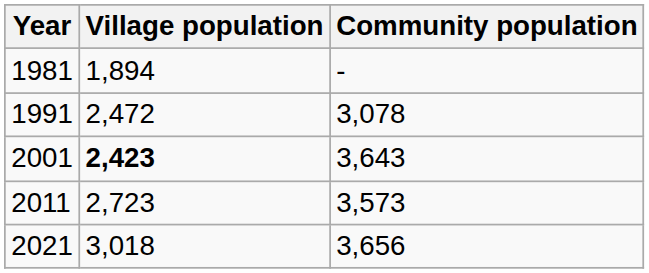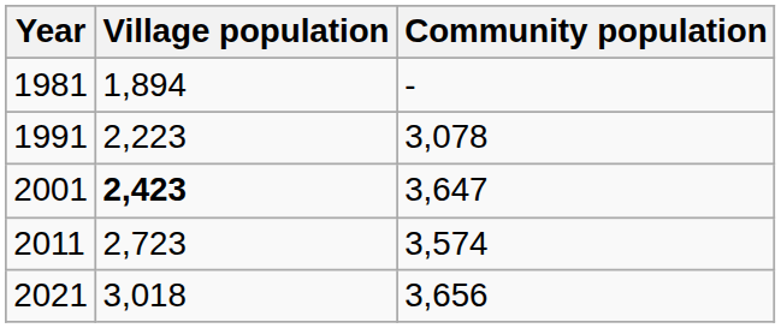1991 | Village population: 2,472 -> 2,223
2001 | Community population: 3,643 -> 3,647
2011 | Community population: 3,573 -> 3,574
